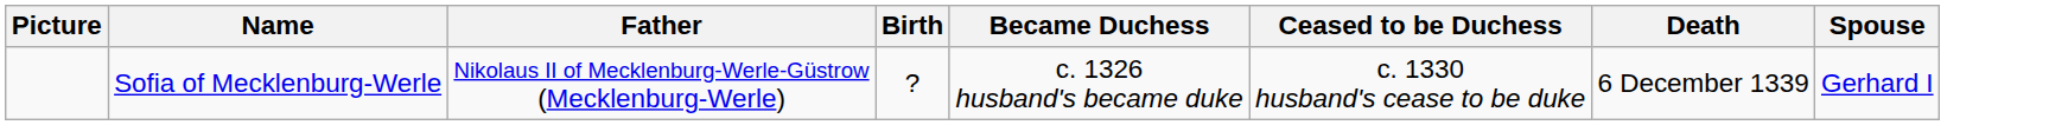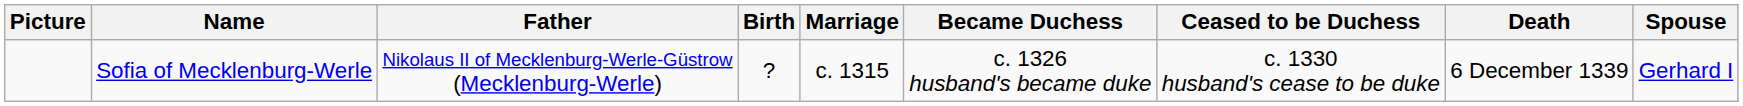+ column: Marriage | c. 1315
